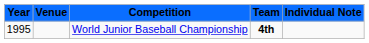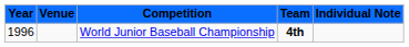World Junior Baseball Championship | Year: 1995 -> 1996
